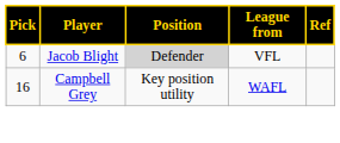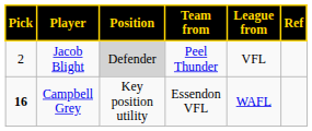+ column: Team from | Peel Thunder | Essendon VFL
Jacob Blight | Pick: 6 -> 2
Campbell Grey | Pick: normal -> bold
